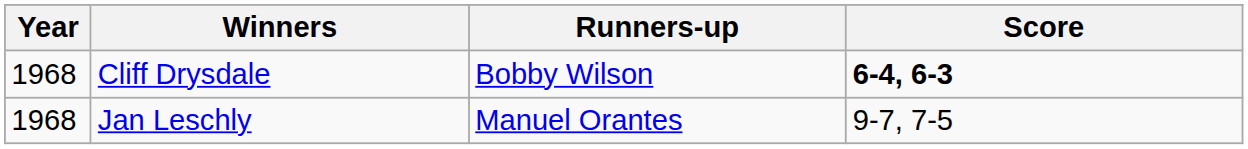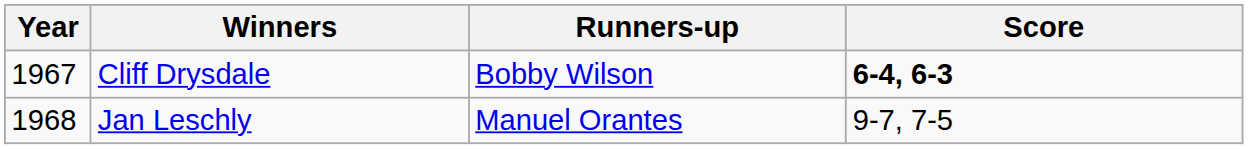Cliff Drysdale | Year: 1968 -> 1967
